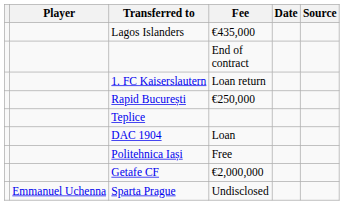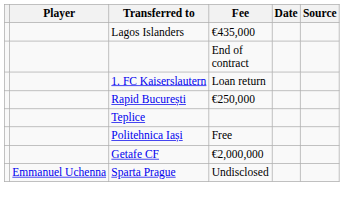- row: DAC 1904 | Loan
